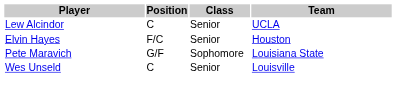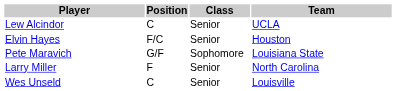+ row: Larry Miller | F | Senior | North Carolina
